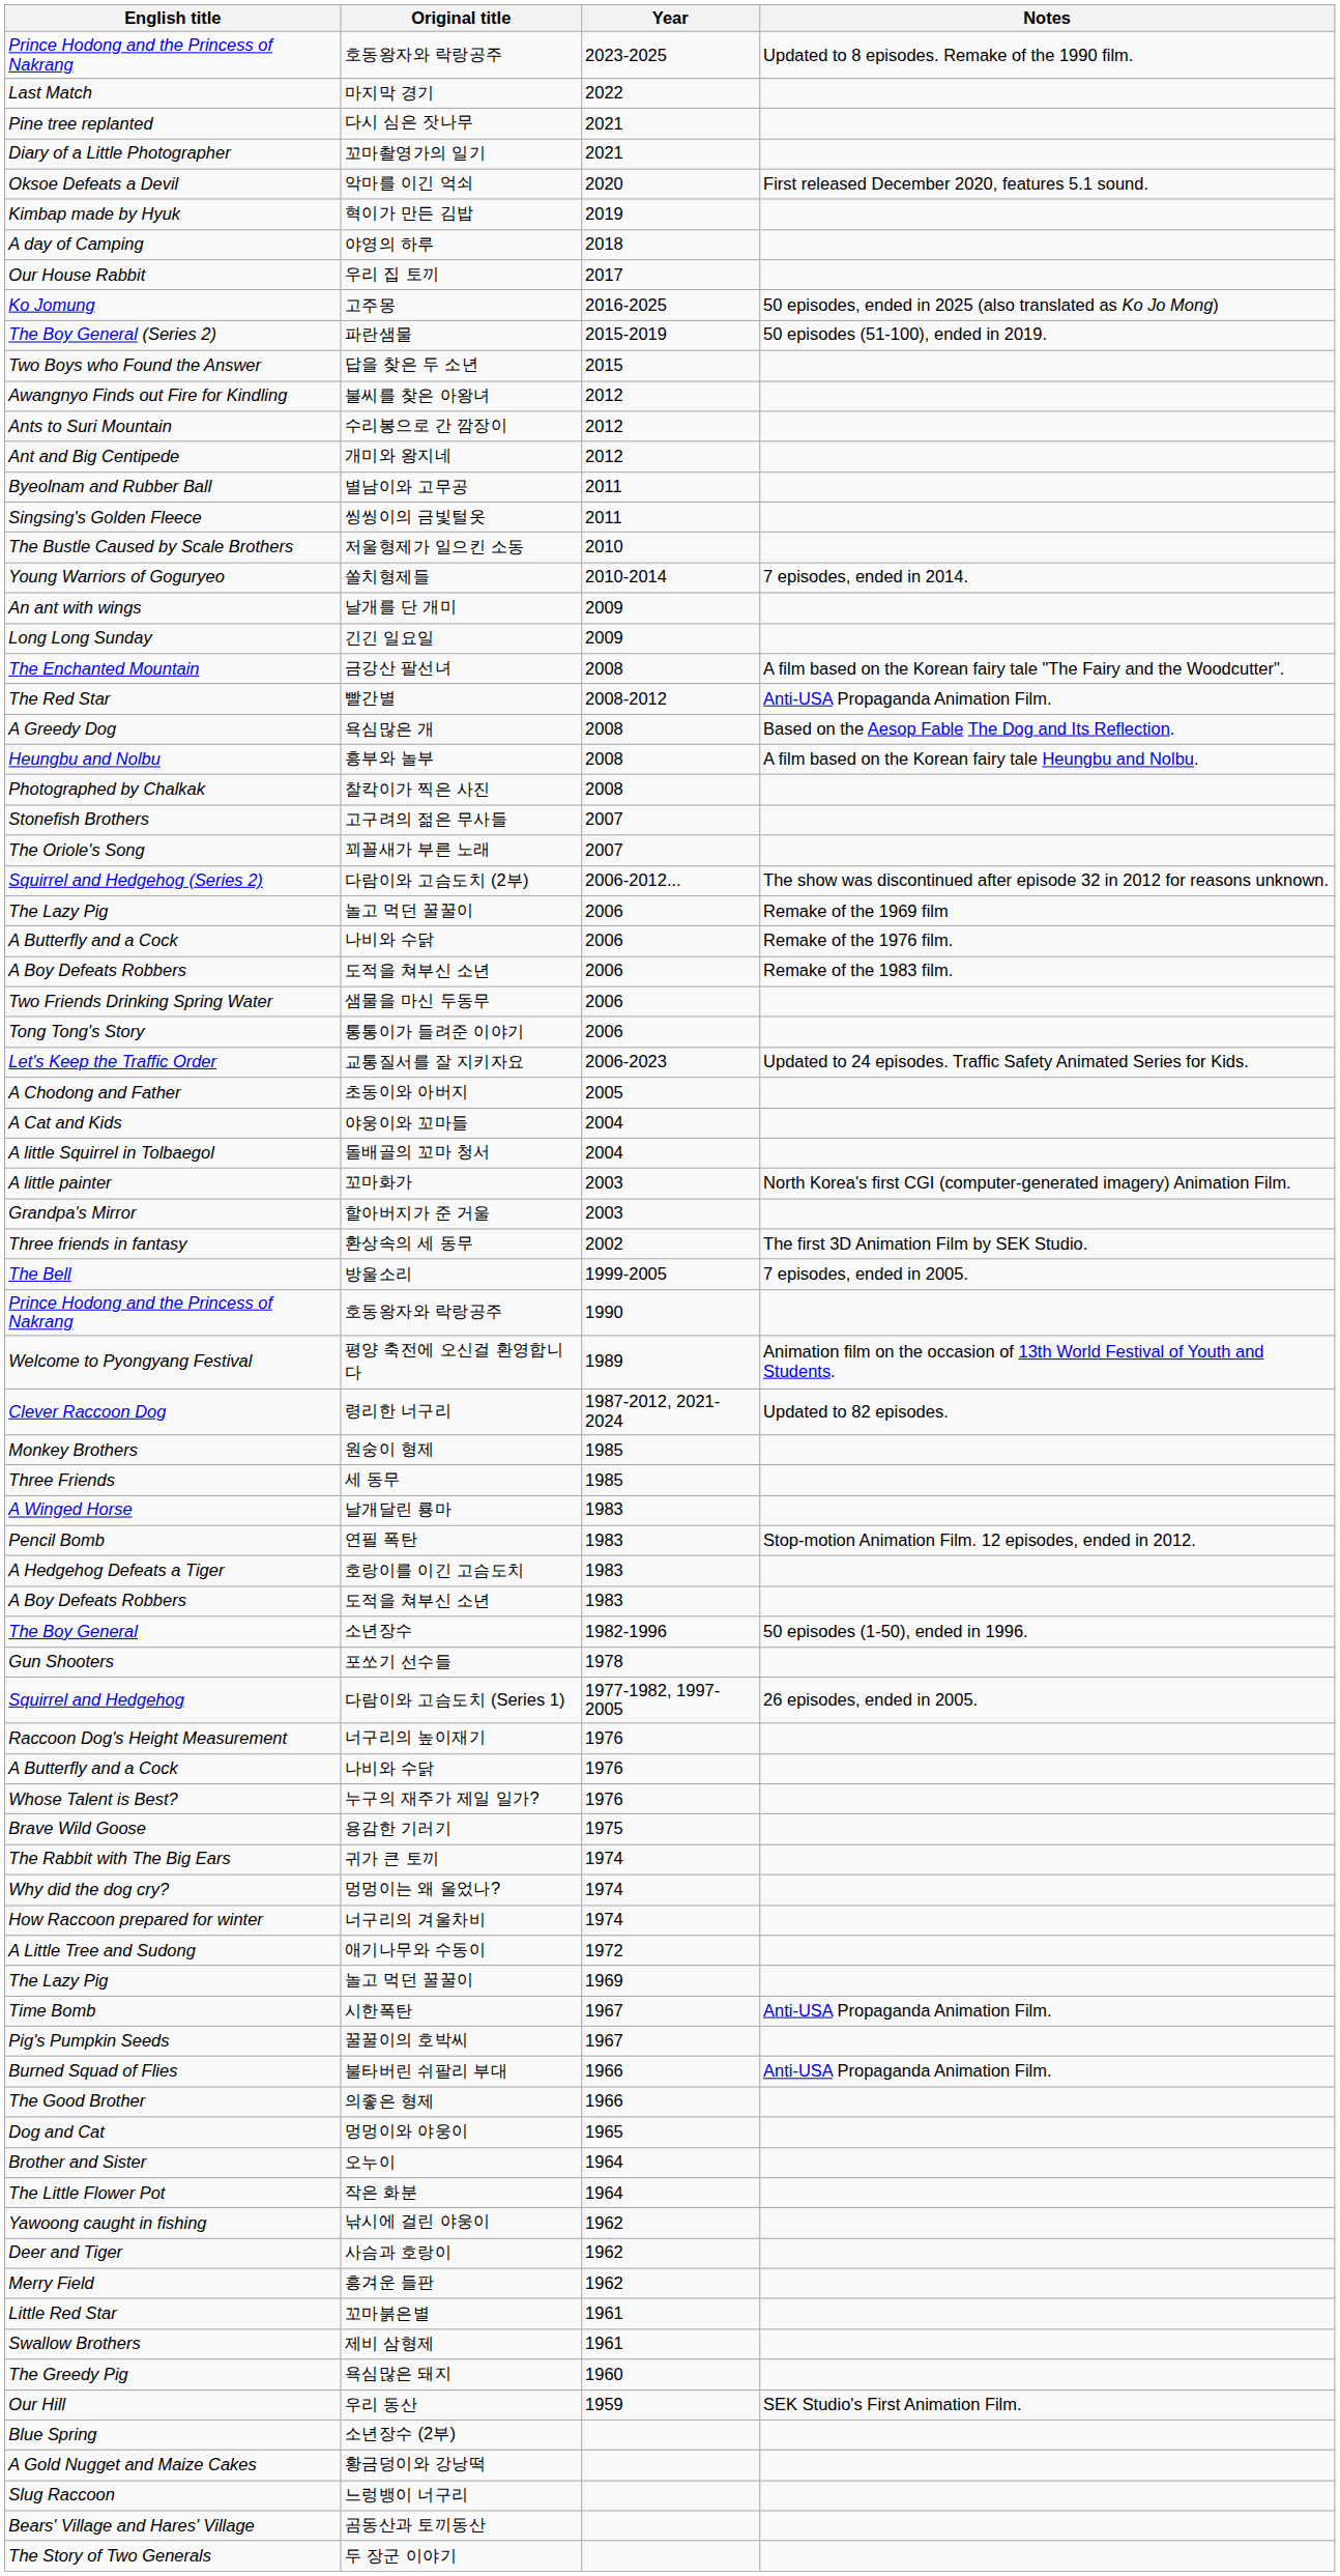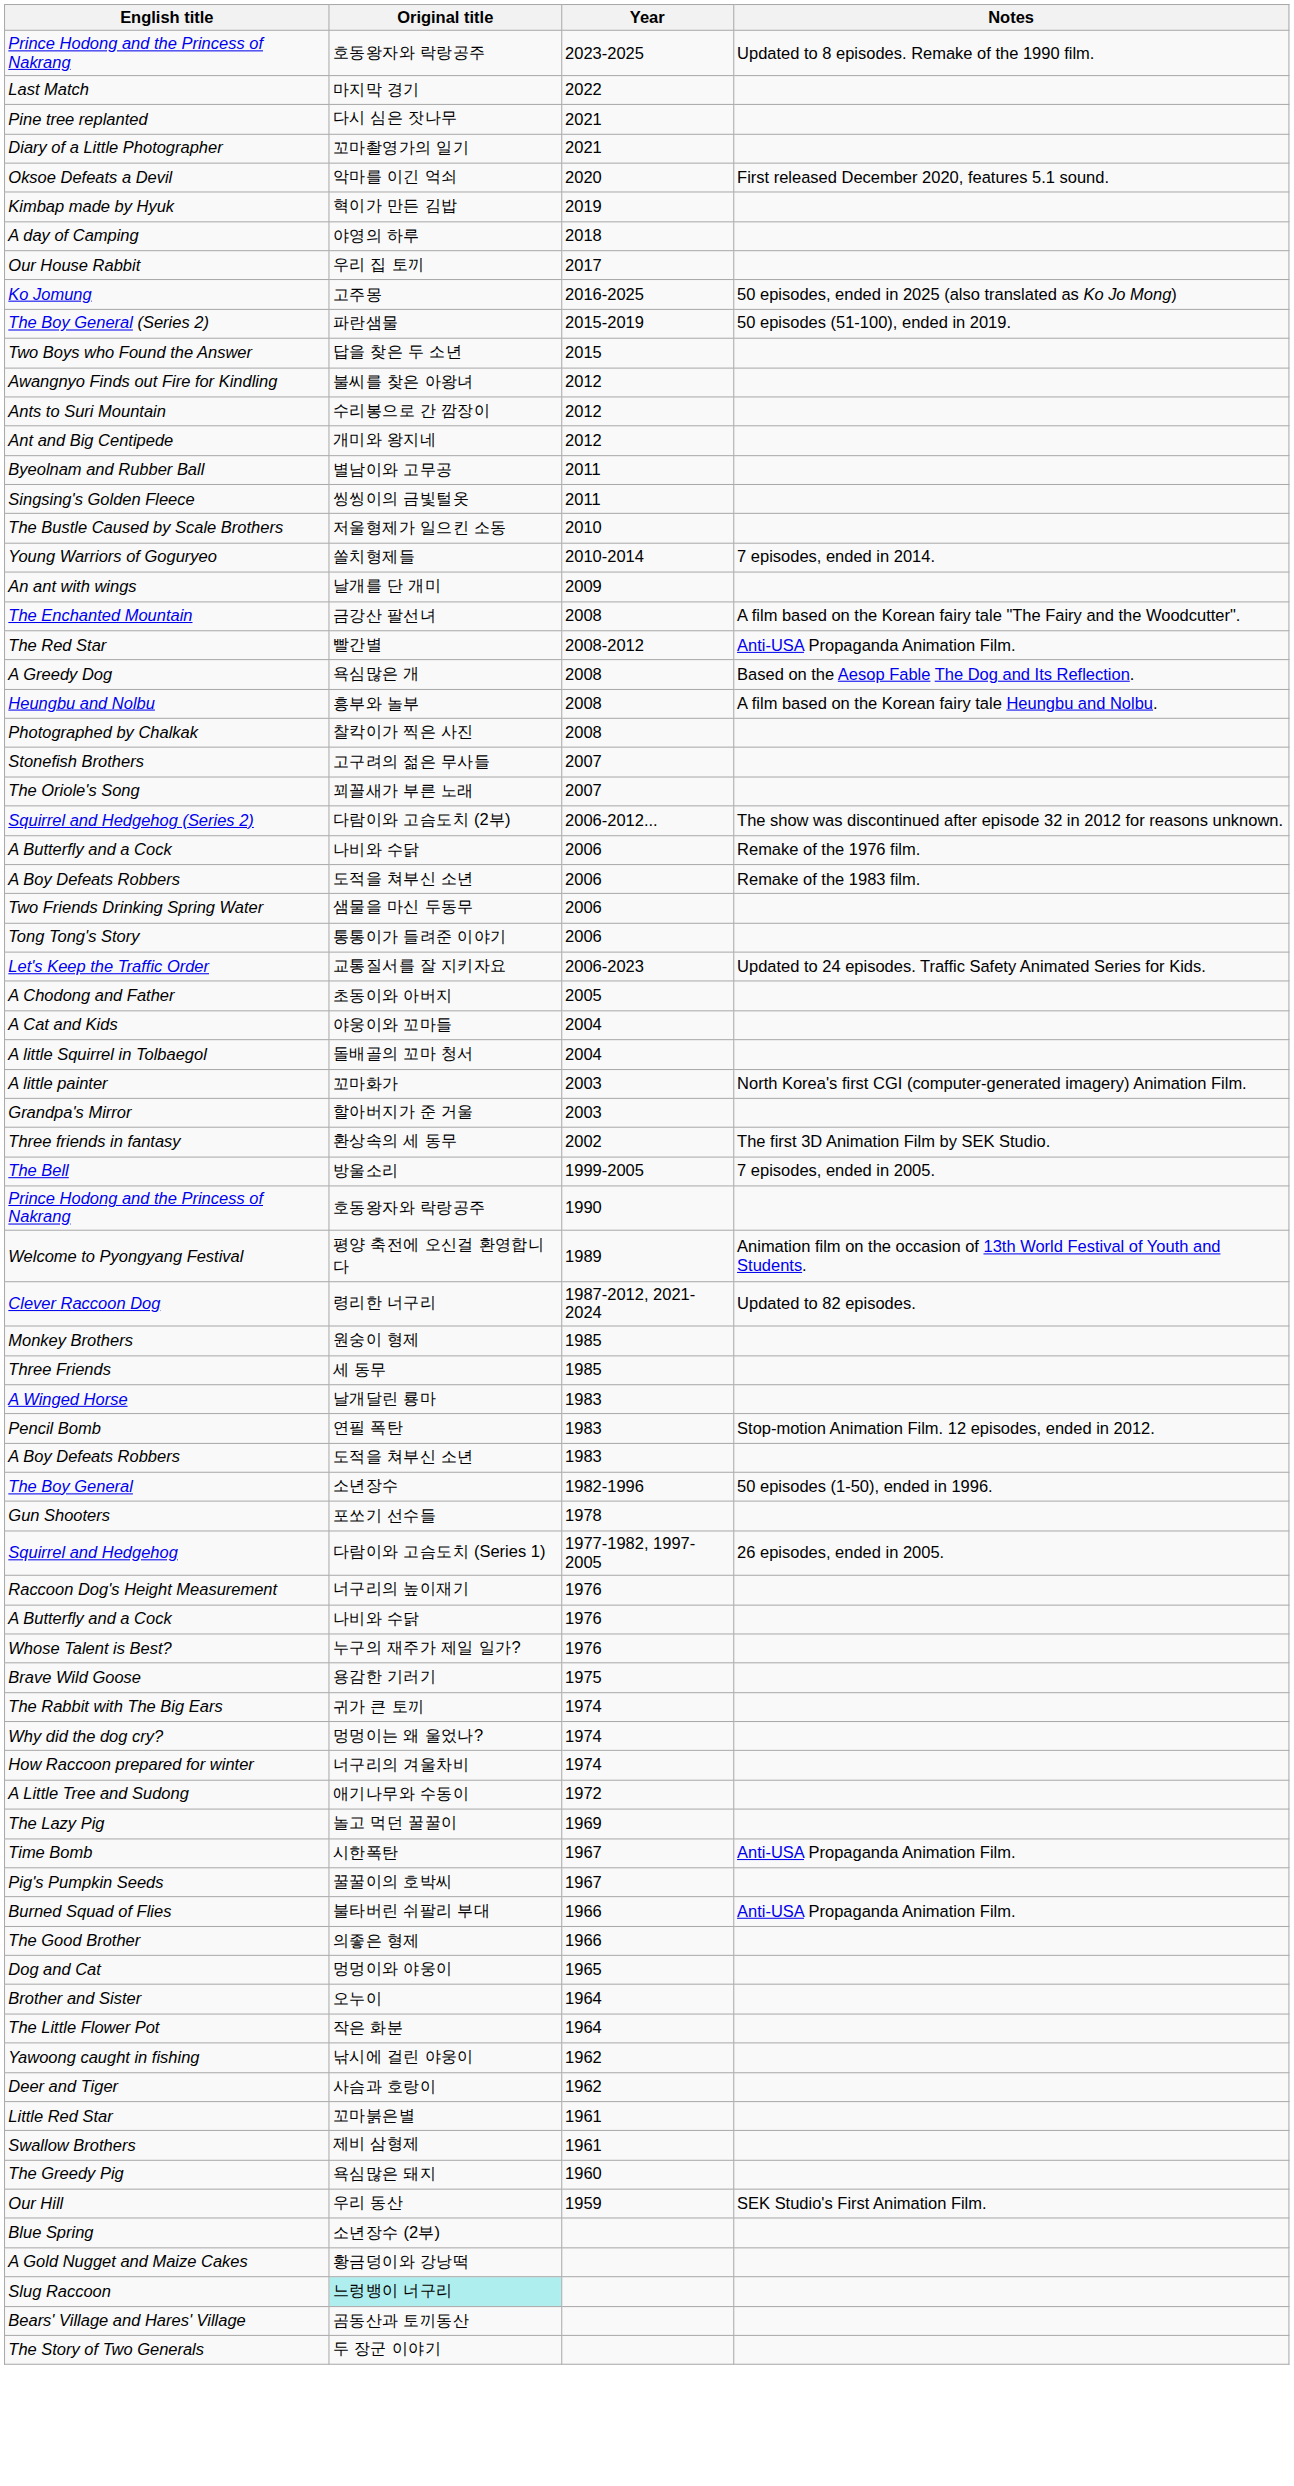- row: Long Long Sunday | 긴긴 일요일 | 2009
- row: The Lazy Pig | 놀고 먹던 꿀꿀이 | 2006 | Remake of the 1969 film
- row: A Hedgehog Defeats a Tiger | 호랑이를 이긴 고슴도치 | 1983
- row: Merry Field | 흥겨운 들판 | 1962
Slug Raccoon | Original title: no background -> paleturquoise background
